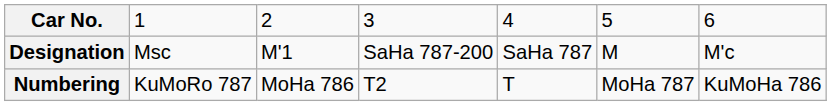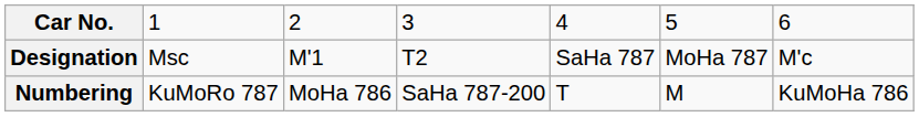Designation | column 4: SaHa 787-200 -> T2
Designation | column 6: M -> MoHa 787
Numbering | column 4: T2 -> SaHa 787-200
Numbering | column 6: MoHa 787 -> M
